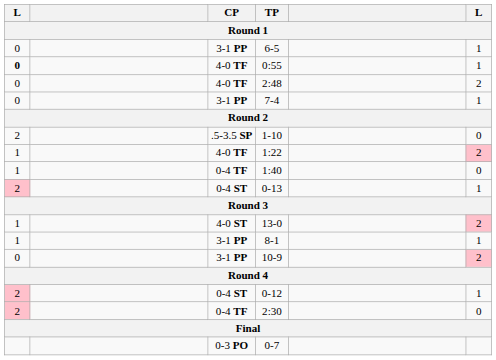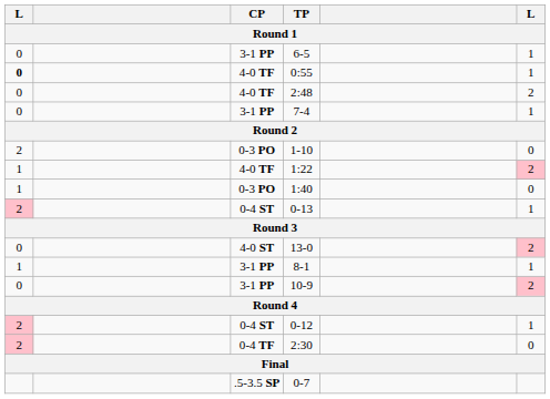1-10 | CP: .5-3.5 SP -> 0-3 PO
1:40 | CP: 0-4 TF -> 0-3 PO
13-0 | column 1: 1 -> 0
0-7 | CP: 0-3 PO -> .5-3.5 SP
